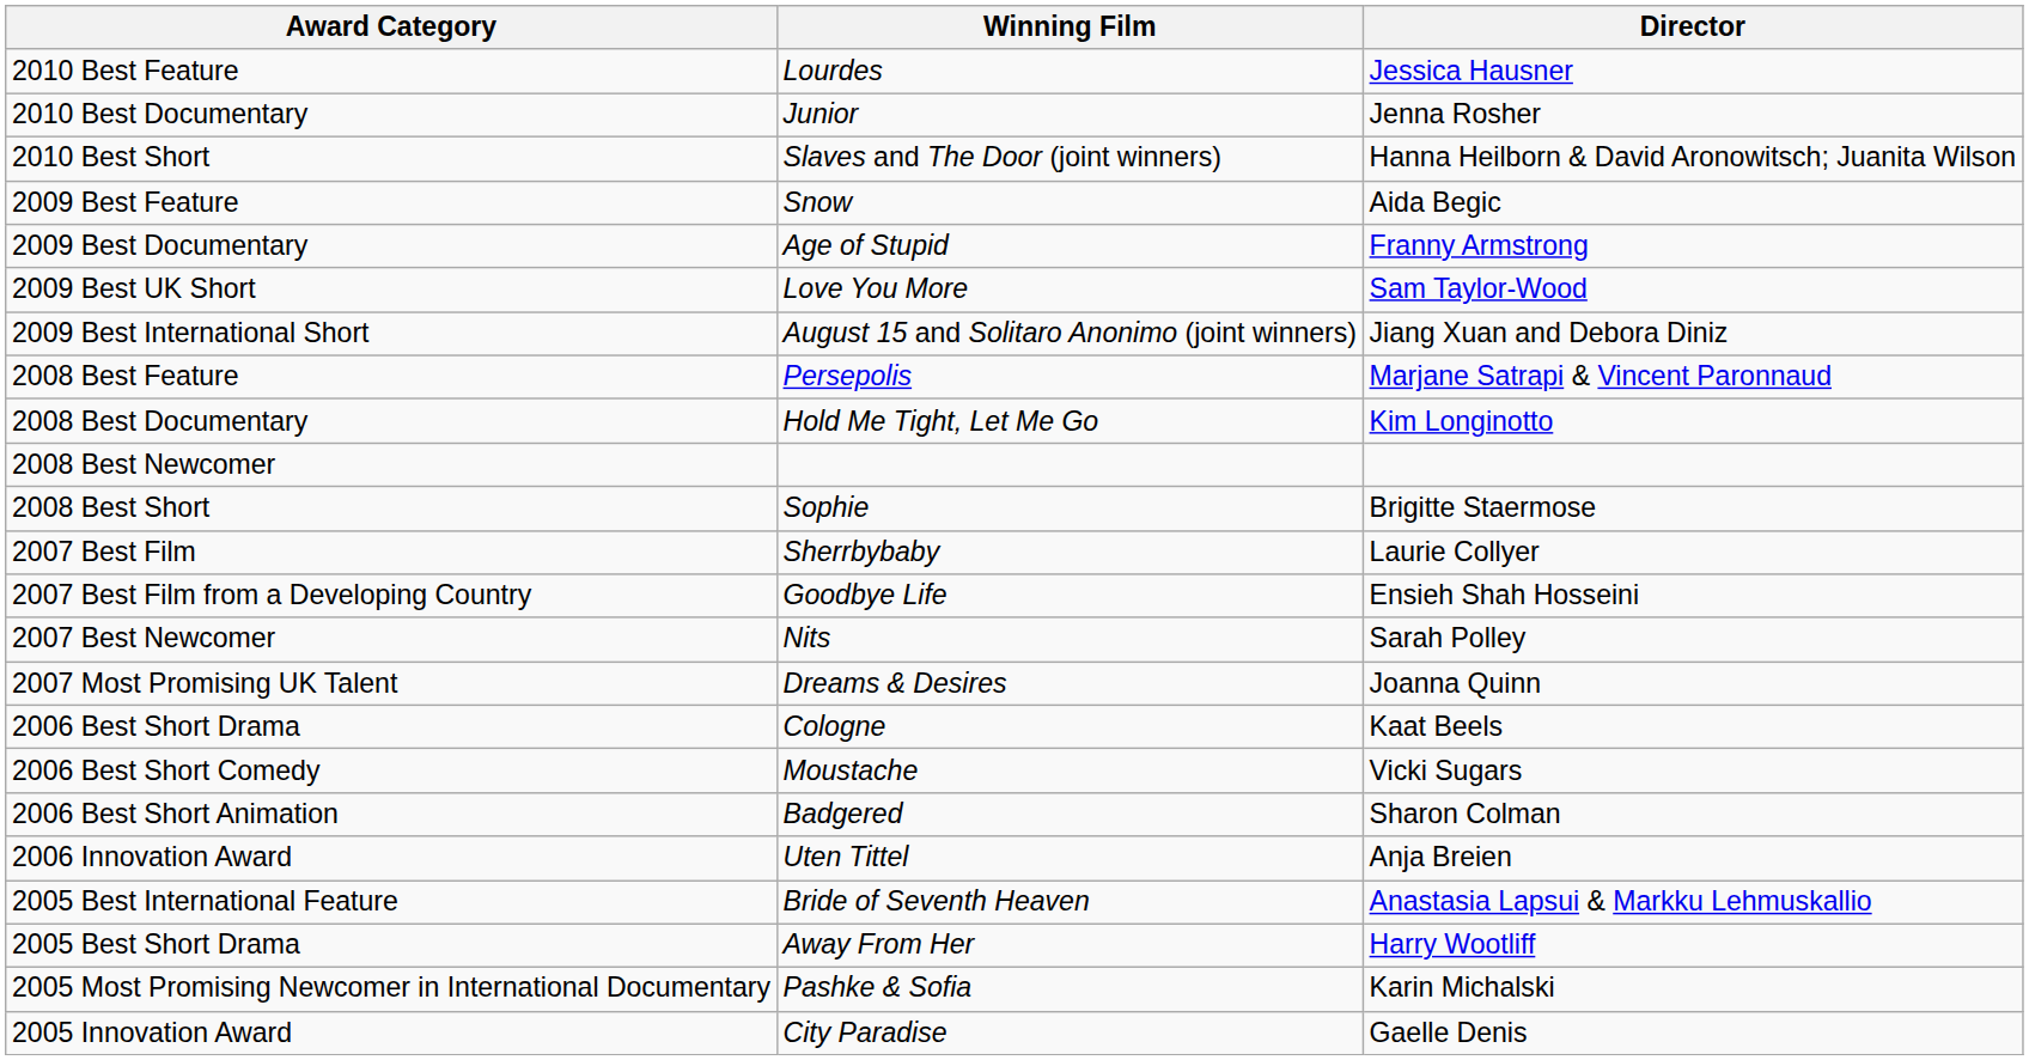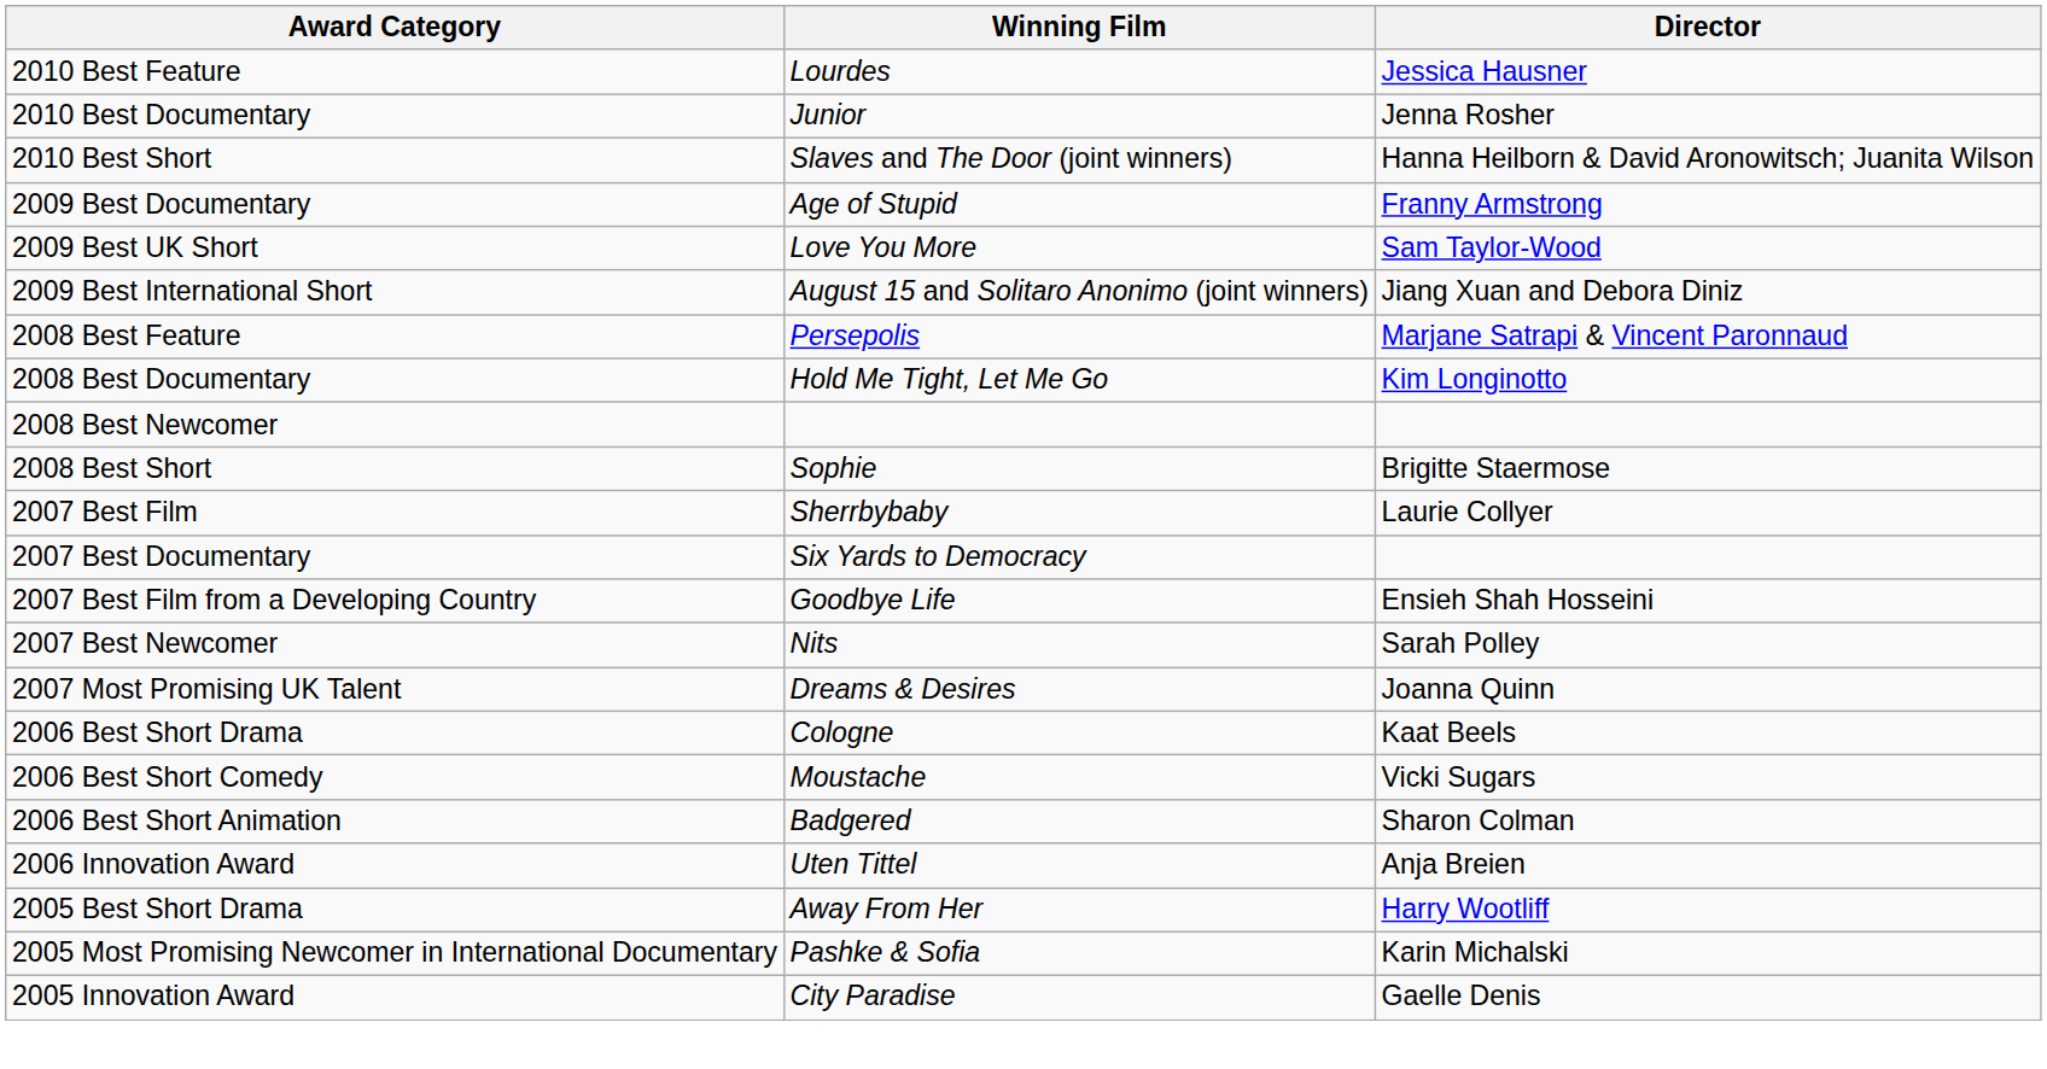- row: 2009 Best Feature | Snow | Aida Begic
+ row: 2007 Best Documentary | Six Yards to Democracy
- row: 2005 Best International Feature | Bride of Seventh Heaven | Anastasia Lapsui & Markku Lehmuskallio
